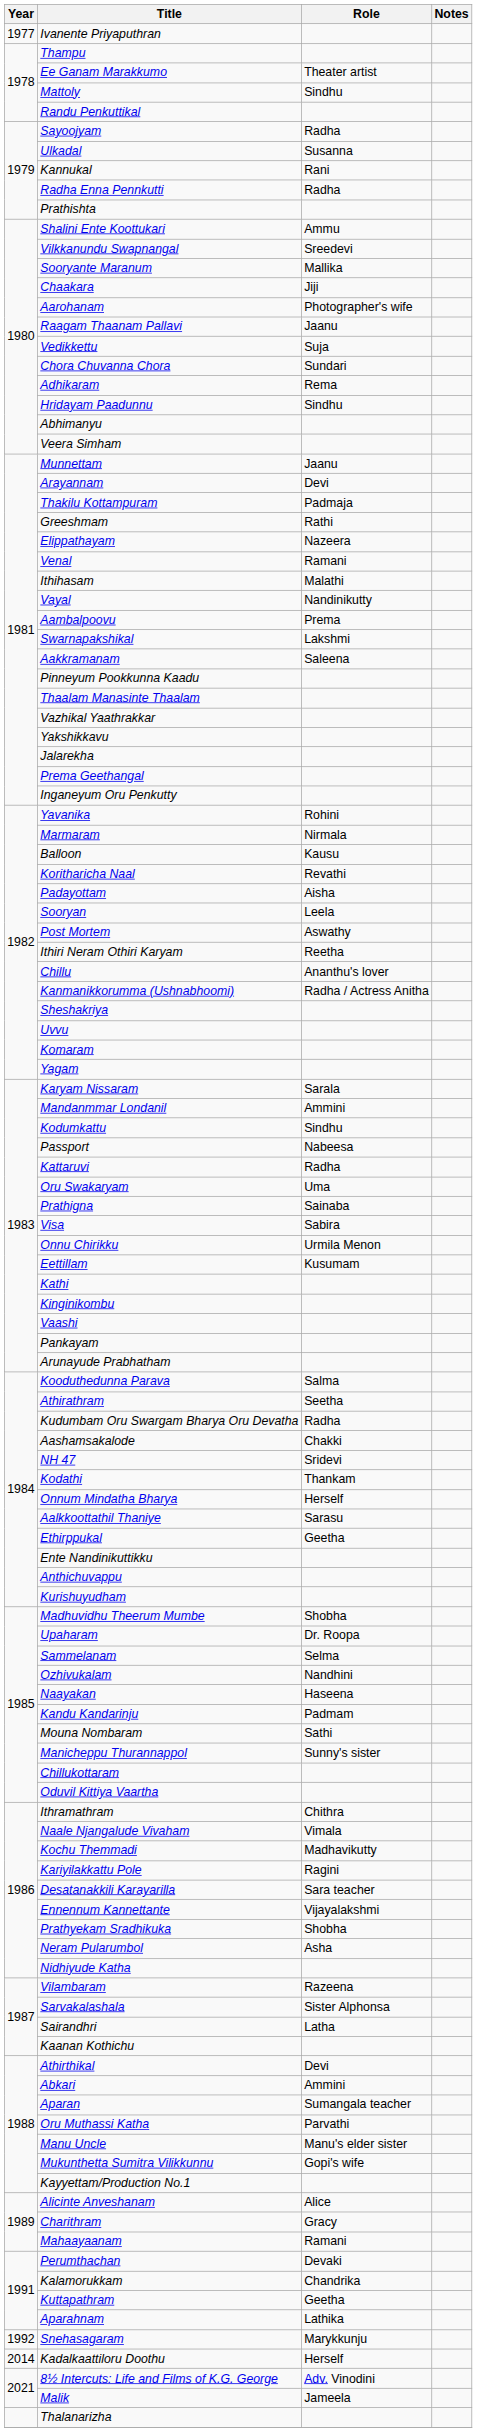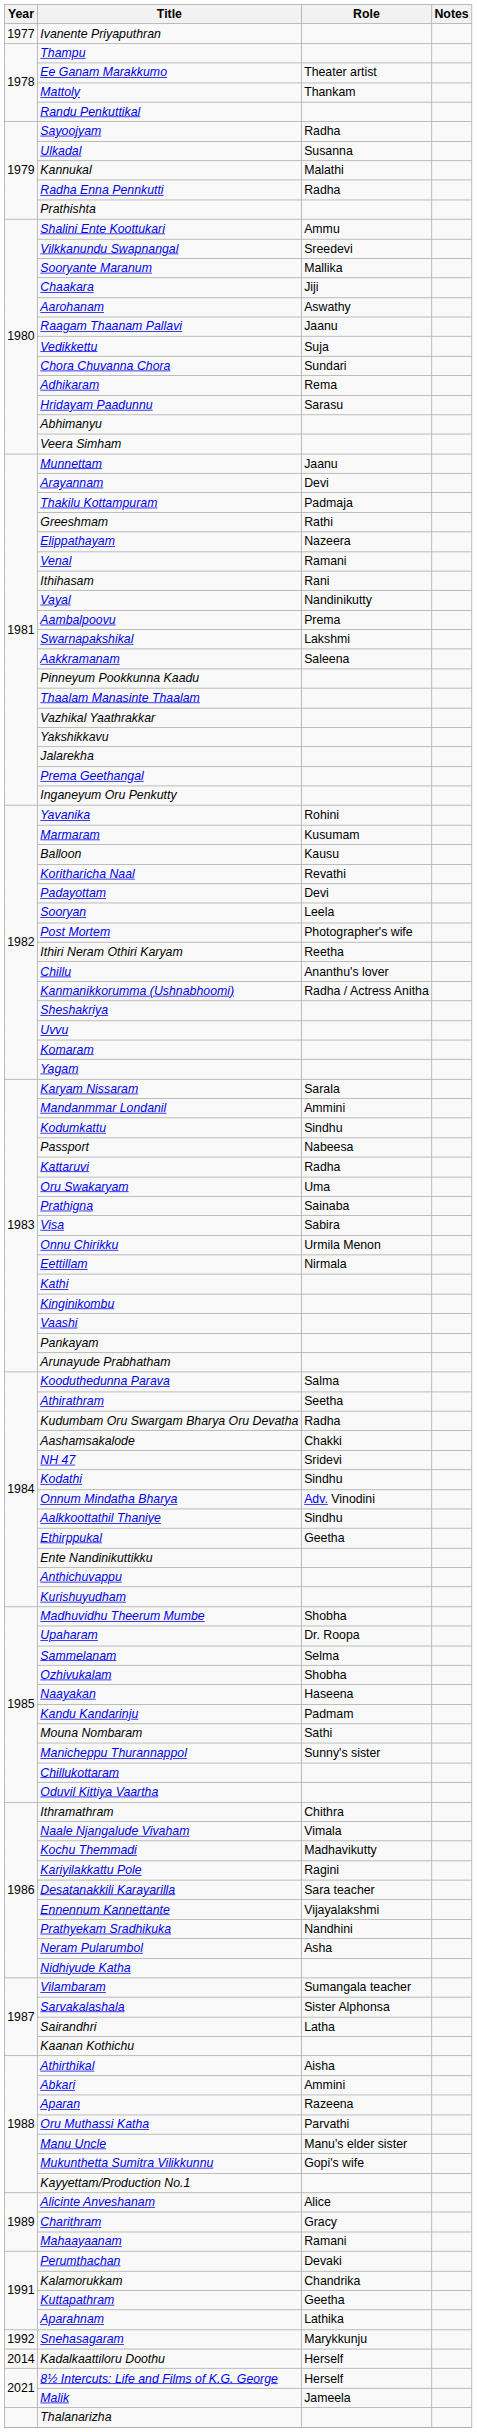Mattoly | Role: Sindhu -> Thankam
Kannukal | Role: Rani -> Malathi
Aarohanam | Role: Photographer's wife -> Aswathy
Hridayam Paadunnu | Role: Sindhu -> Sarasu
Ithihasam | Role: Malathi -> Rani
Marmaram | Role: Nirmala -> Kusumam
Padayottam | Role: Aisha -> Devi
Post Mortem | Role: Aswathy -> Photographer's wife
Eettillam | Role: Kusumam -> Nirmala
Kodathi | Role: Thankam -> Sindhu
Onnum Mindatha Bharya | Role: Herself -> Adv. Vinodini
Aalkkoottathil Thaniye | Role: Sarasu -> Sindhu
Ozhivukalam | Role: Nandhini -> Shobha
Prathyekam Sradhikuka | Role: Shobha -> Nandhini
Vilambaram | Role: Razeena -> Sumangala teacher
Athirthikal | Role: Devi -> Aisha
Aparan | Role: Sumangala teacher -> Razeena
8½ Intercuts: Life and Films of K.G. George | Role: Adv. Vinodini -> Herself
